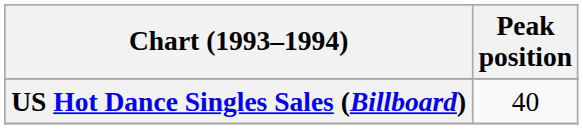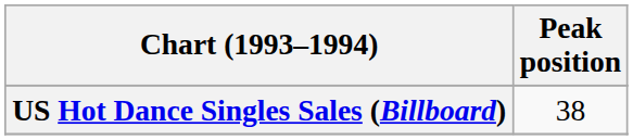US Hot Dance Singles Sales (Billboard) | Peak position: 40 -> 38
